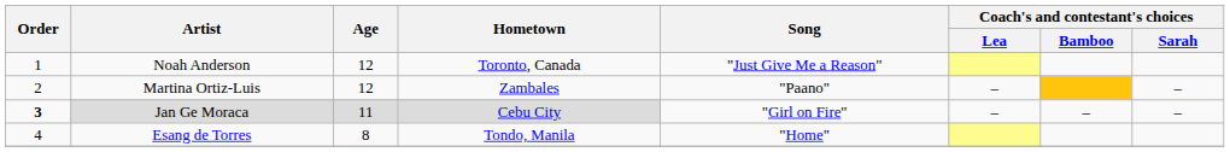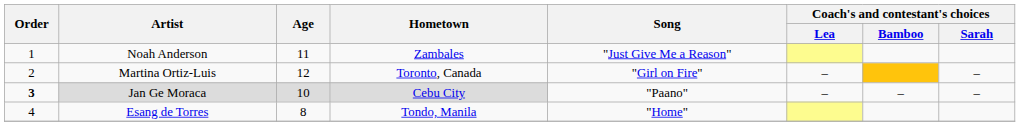Noah Anderson | Age: 12 -> 11
Noah Anderson | Hometown: Toronto, Canada -> Zambales
Martina Ortiz-Luis | Hometown: Zambales -> Toronto, Canada
Martina Ortiz-Luis | Song: "Paano" -> "Girl on Fire"
Jan Ge Moraca | Age: 11 -> 10
Jan Ge Moraca | Song: "Girl on Fire" -> "Paano"
